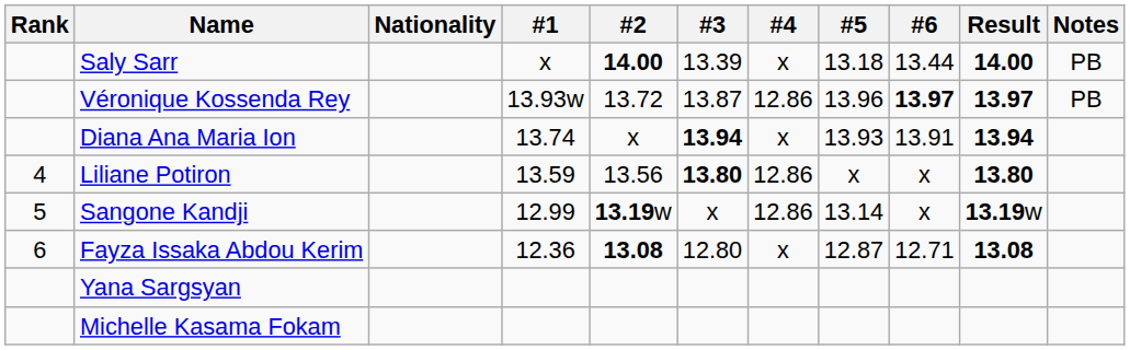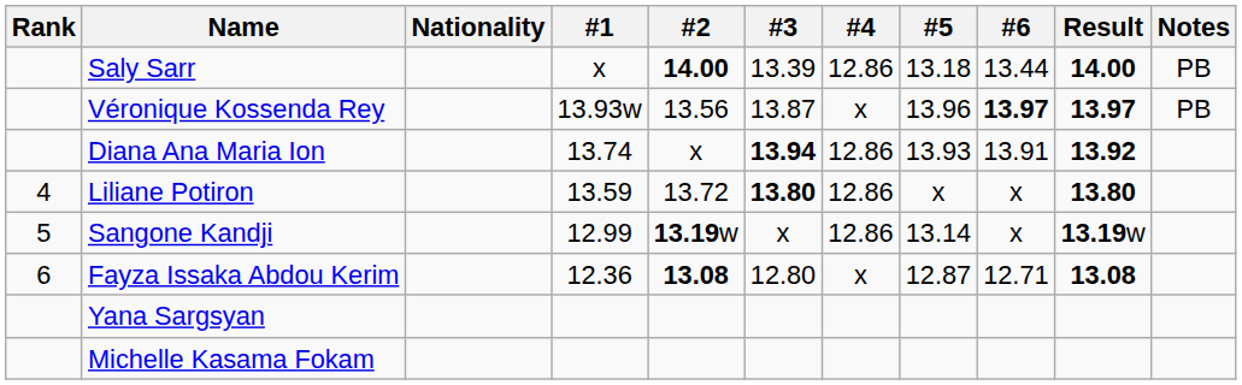Saly Sarr | #4: x -> 12.86
Véronique Kossenda Rey | #2: 13.72 -> 13.56
Véronique Kossenda Rey | #4: 12.86 -> x
Diana Ana Maria Ion | #4: x -> 12.86
Diana Ana Maria Ion | Result: 13.94 -> 13.92
Liliane Potiron | #2: 13.56 -> 13.72
